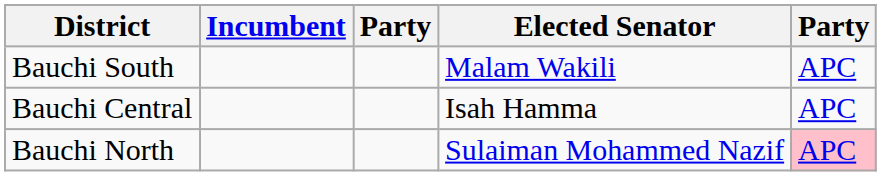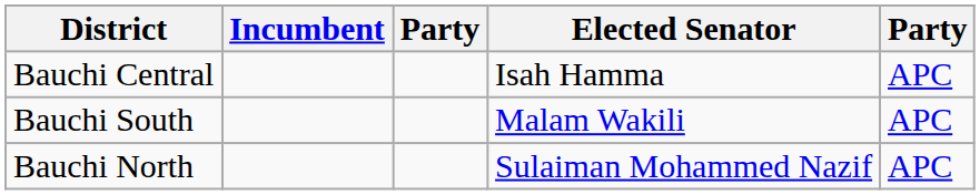rows swapped: Bauchi Central <-> Bauchi South
Bauchi North | column 5: pink background -> no background
